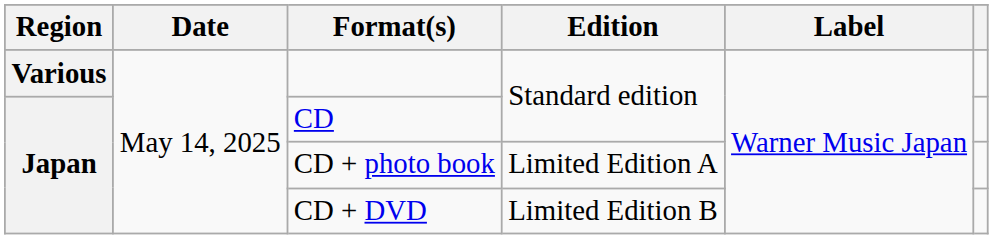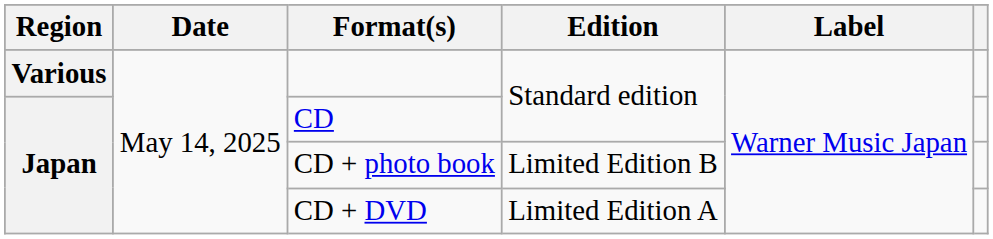CD + photo book | Edition: Limited Edition A -> Limited Edition B
CD + DVD | Edition: Limited Edition B -> Limited Edition A
